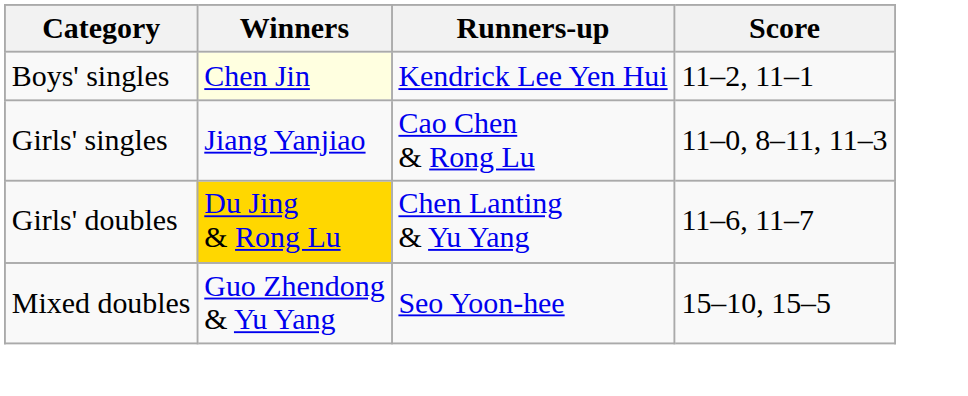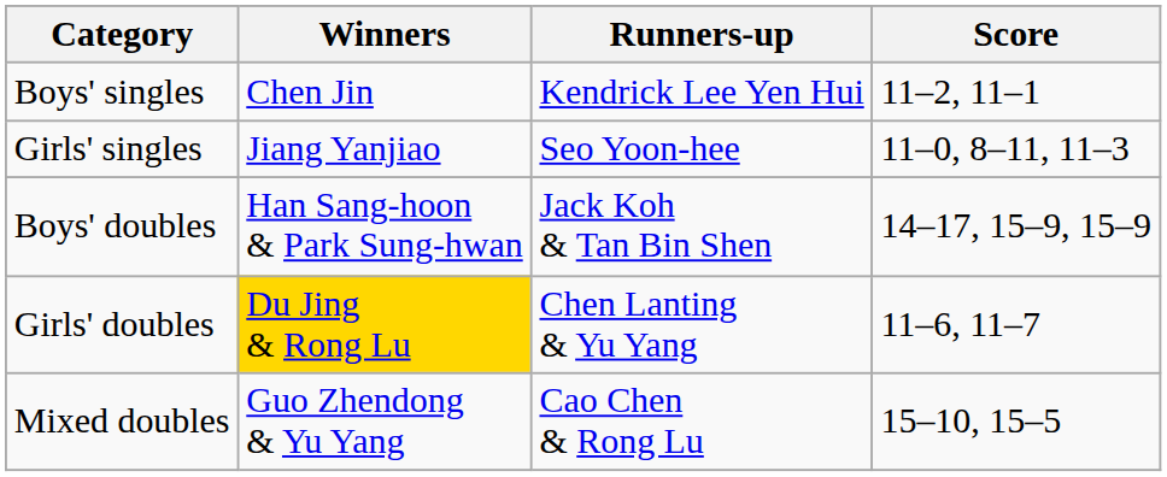Boys' singles | Winners: lightyellow background -> no background
Girls' singles | Runners-up: Cao Chen & Rong Lu -> Seo Yoon-hee
+ row: Boys' doubles | Han Sang-hoon & Park Sung-hwan | Jack Koh & Tan Bin Shen | 14–17, 15–9, 15–9
Mixed doubles | Runners-up: Seo Yoon-hee -> Cao Chen & Rong Lu
